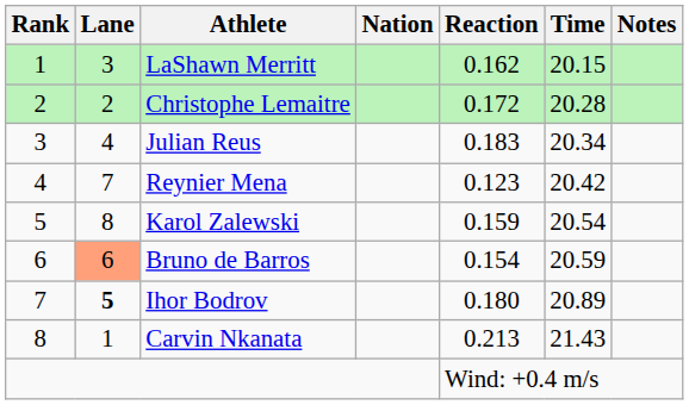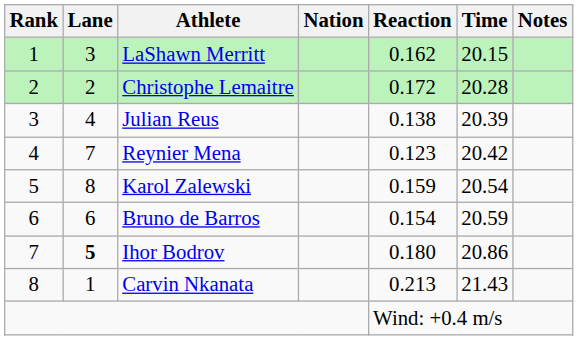Julian Reus | Reaction: 0.183 -> 0.138
Julian Reus | Time: 20.34 -> 20.39
Bruno de Barros | Lane: lightsalmon background -> no background
Ihor Bodrov | Time: 20.89 -> 20.86
